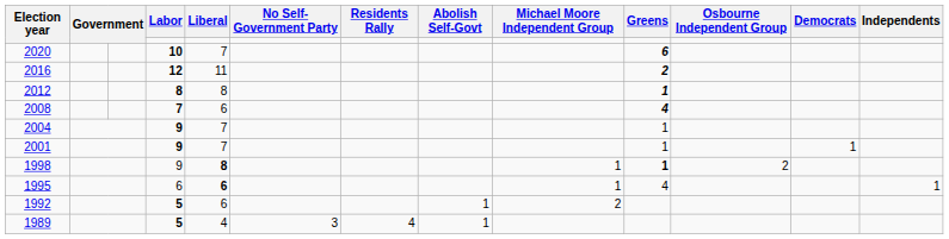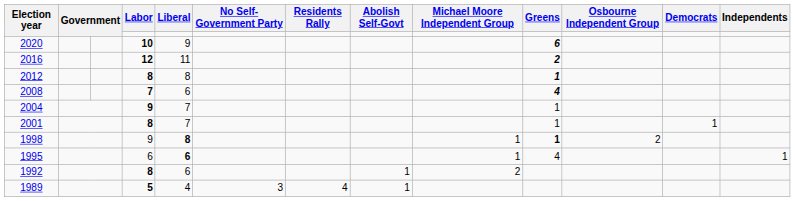2020 | Liberal: 7 -> 9
2001 | Labor: 9 -> 8
1992 | Labor: 5 -> 8
